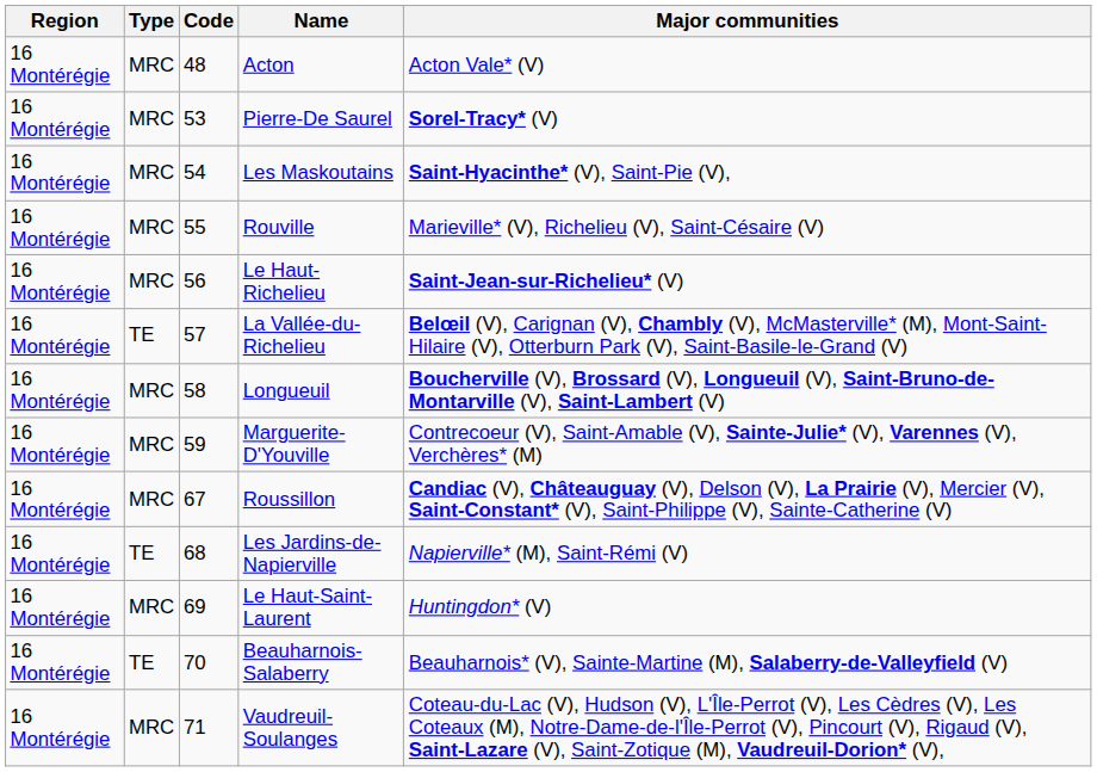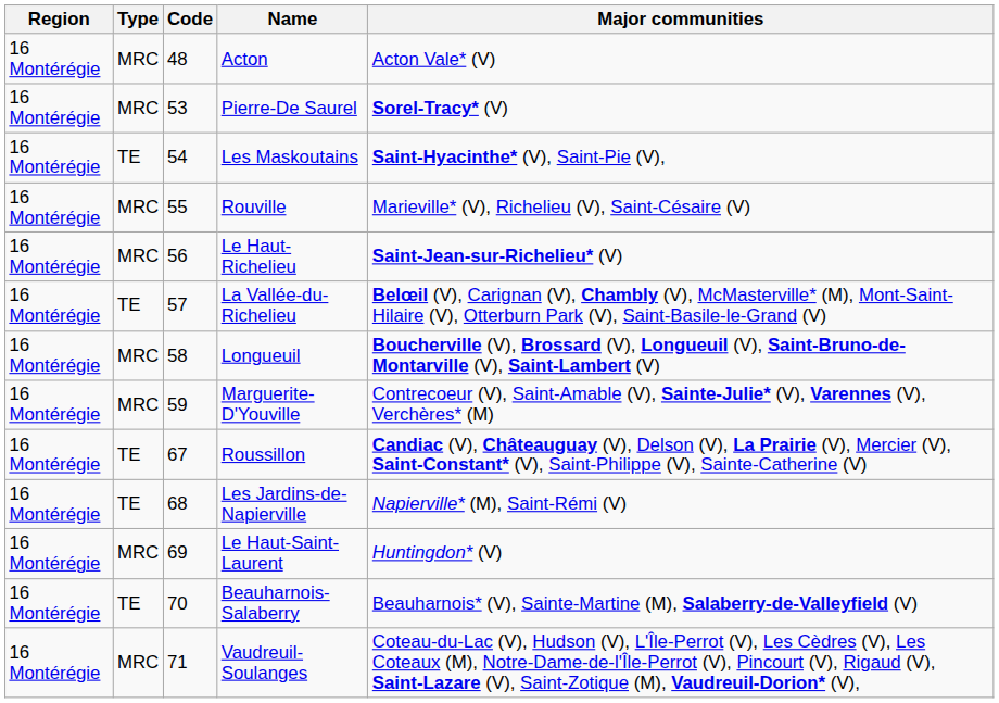Les Maskoutains | Type: MRC -> TE
Roussillon | Type: MRC -> TE
